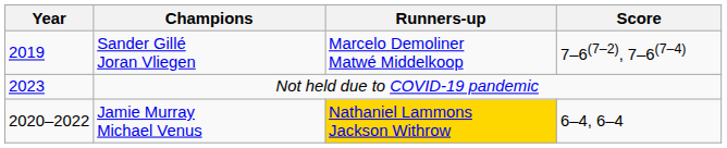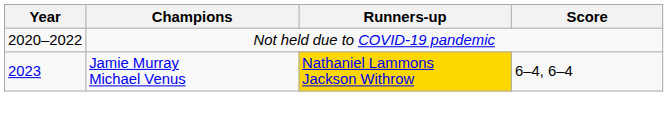- row: 2019 | Sander Gillé Joran Vliegen | Marcelo Demoliner Matwé Middelkoop | 7–6(7–2), 7–6(7–4)
Not held due to COVID-19 pandemic | Year: 2023 -> 2020–2022
Jamie Murray Michael Venus | Year: 2020–2022 -> 2023
